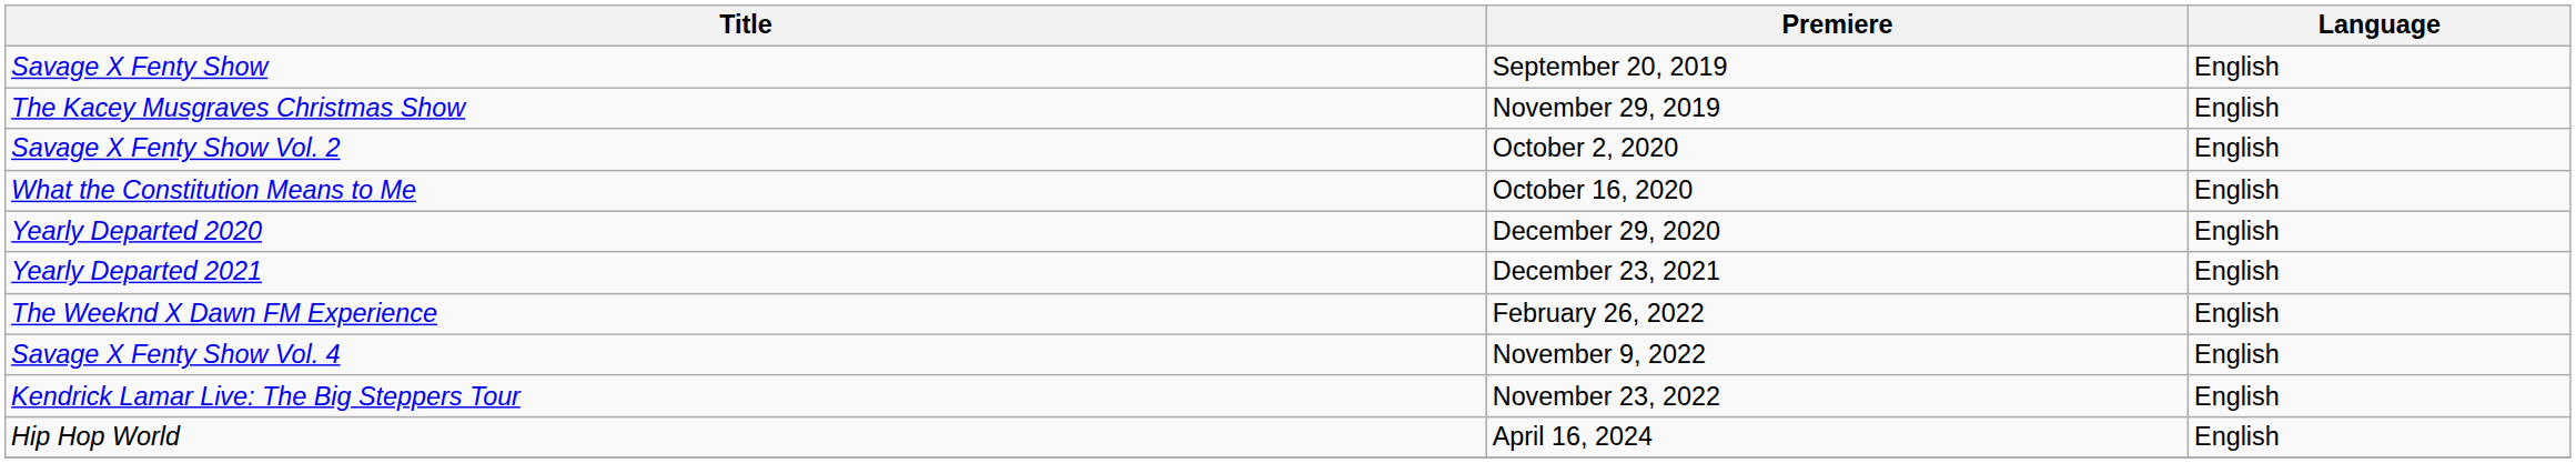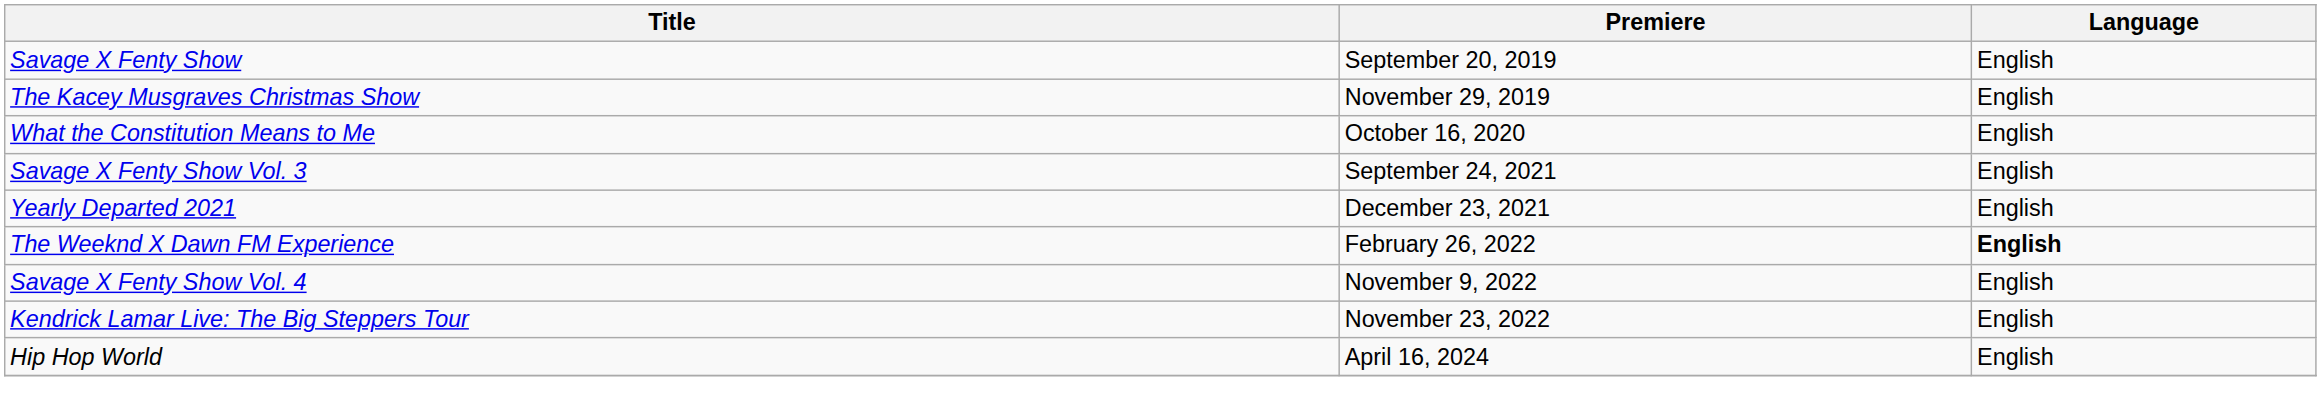- row: Savage X Fenty Show Vol. 2 | October 2, 2020 | English
- row: Yearly Departed 2020 | December 29, 2020 | English
+ row: Savage X Fenty Show Vol. 3 | September 24, 2021 | English
The Weeknd X Dawn FM Experience | Language: normal -> bold
